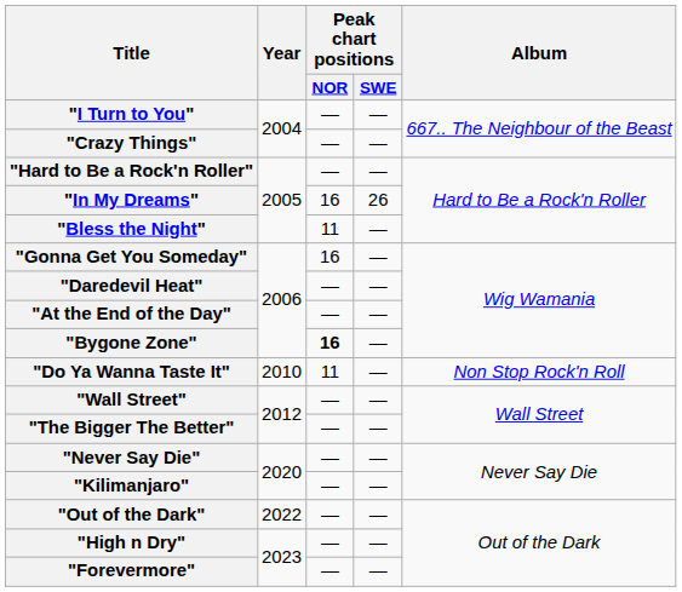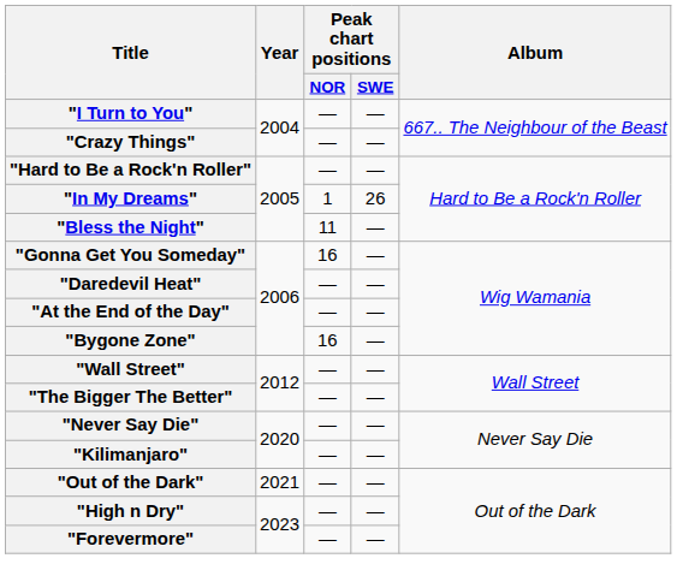"In My Dreams" | Peak chart positions / NOR: 16 -> 1
"Bygone Zone" | Peak chart positions / NOR: bold -> normal
- row: "Do Ya Wanna Taste It" | 2010 | 11 | — | Non Stop Rock'n Roll
"Out of the Dark" | Year: 2022 -> 2021
